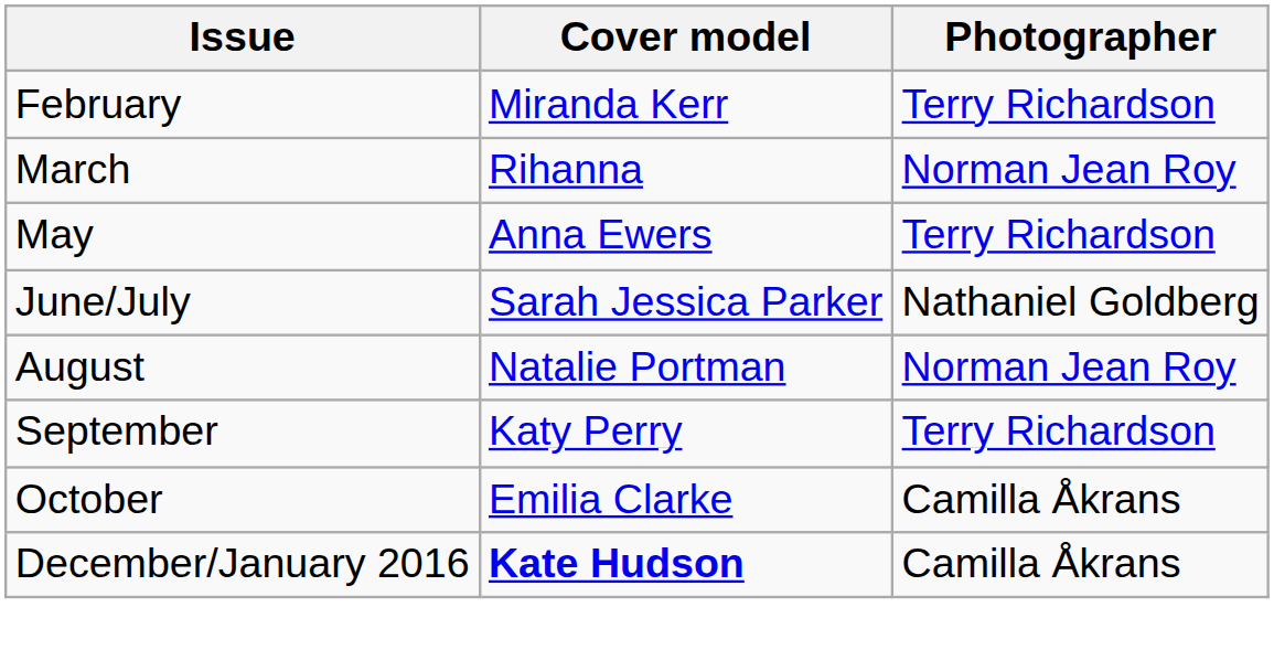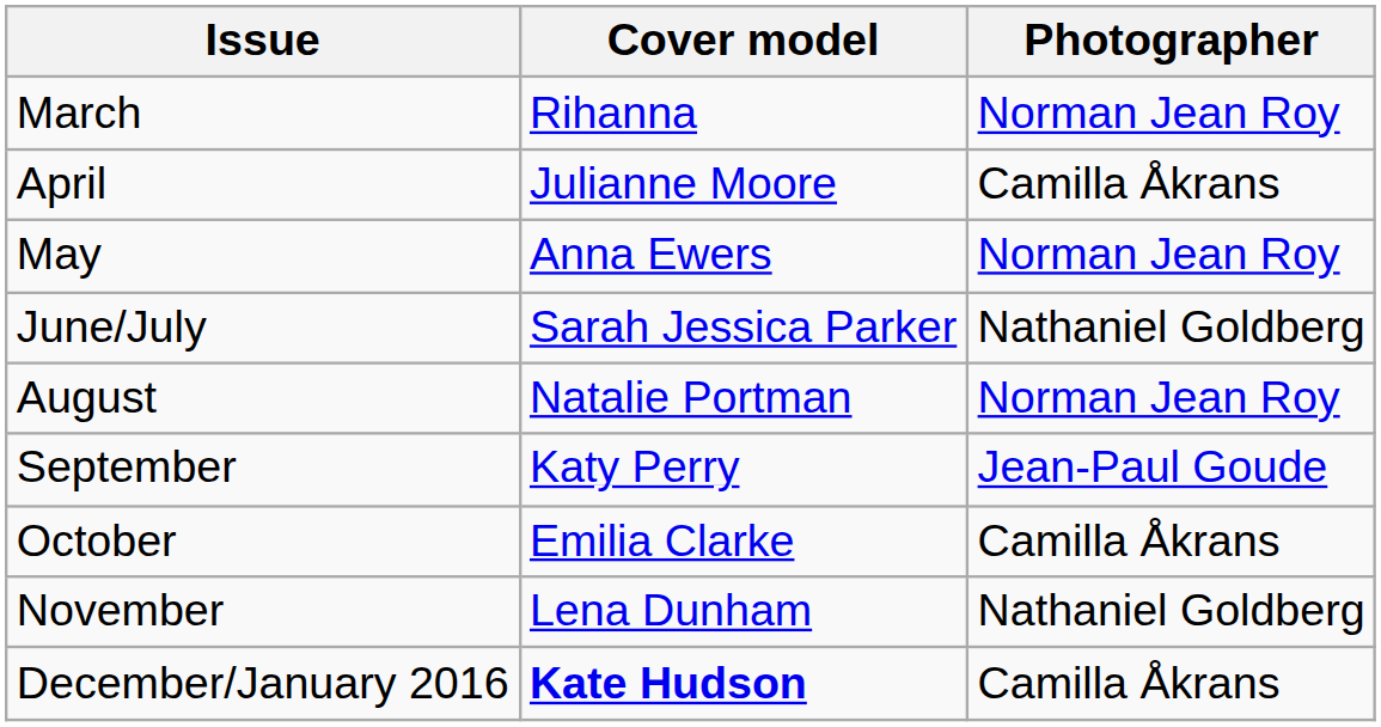- row: February | Miranda Kerr | Terry Richardson
+ row: April | Julianne Moore | Camilla Åkrans
May | Photographer: Terry Richardson -> Norman Jean Roy
September | Photographer: Terry Richardson -> Jean-Paul Goude
+ row: November | Lena Dunham | Nathaniel Goldberg
